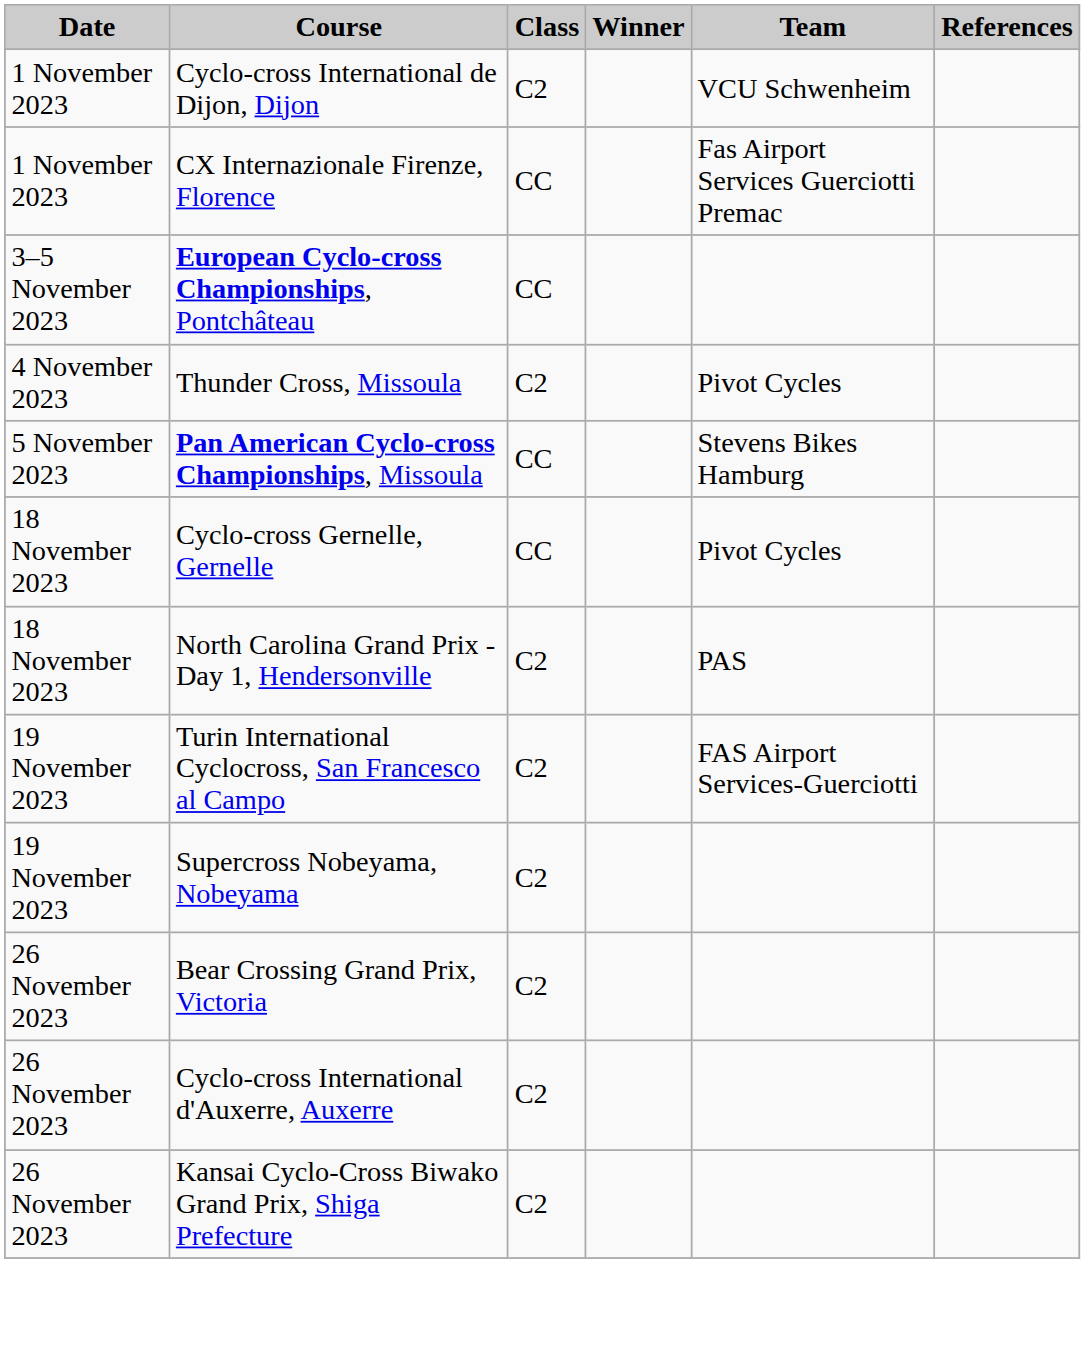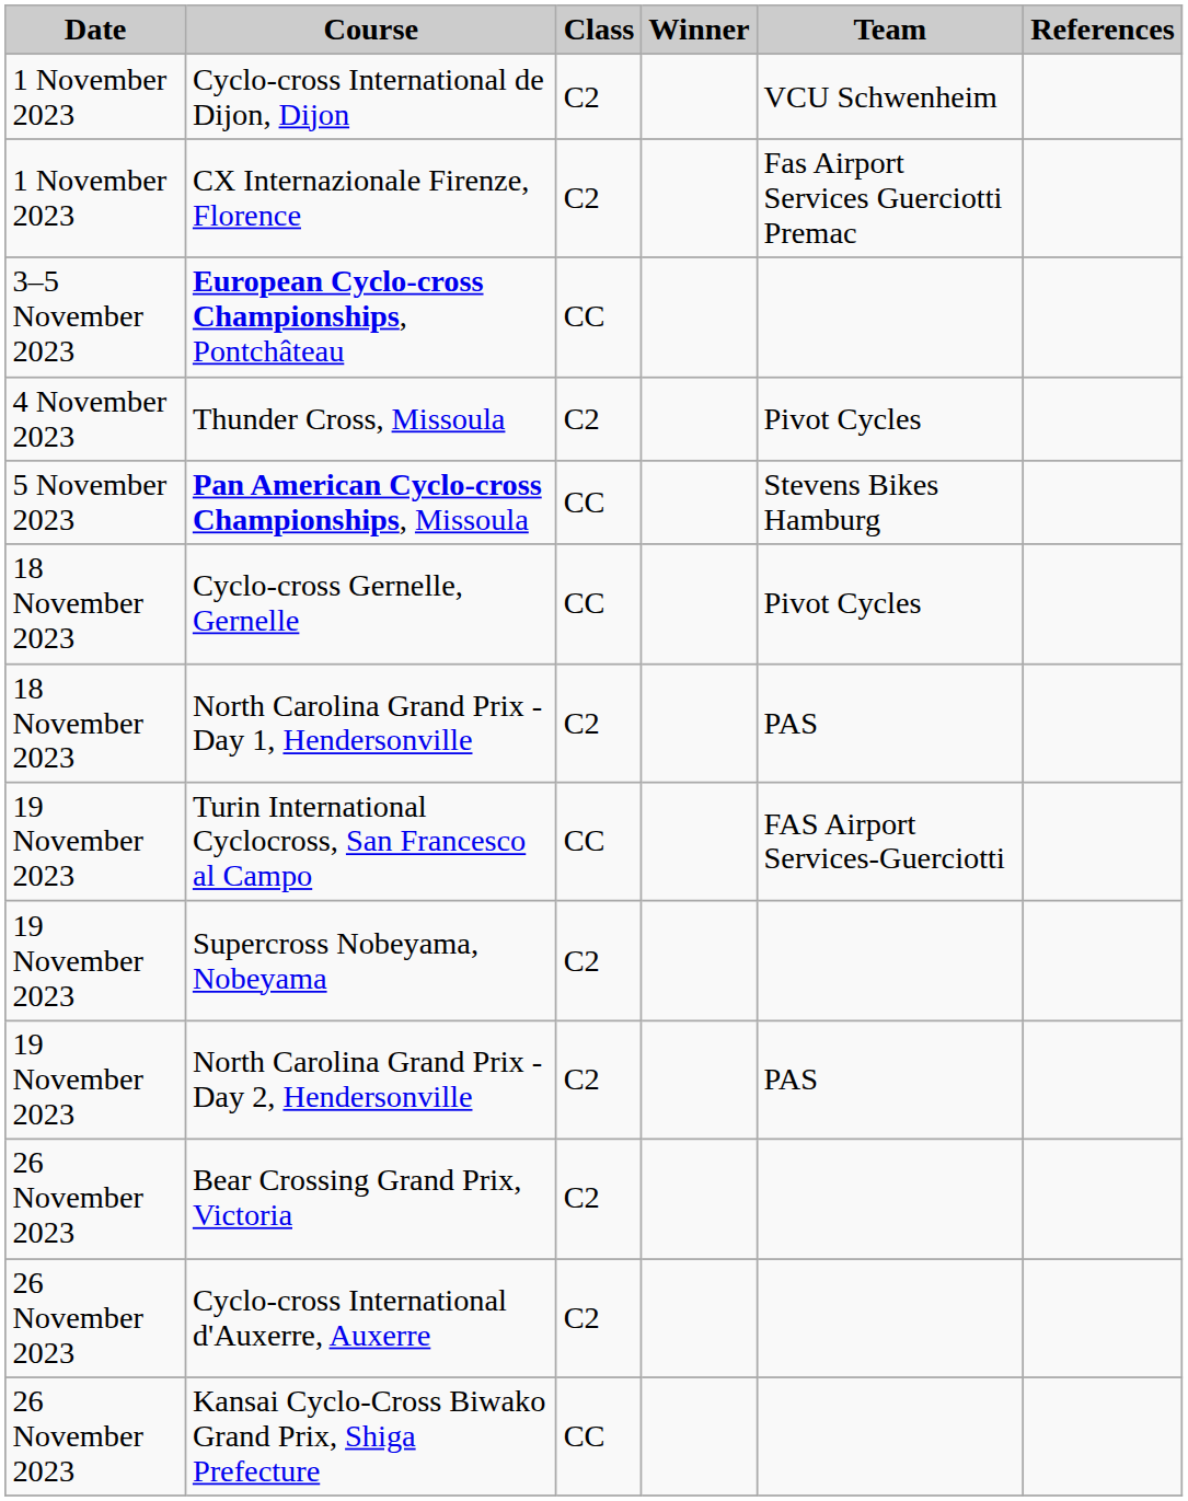CX Internazionale Firenze, Florence | Class: CC -> C2
Turin International Cyclocross, San Francesco al Campo | Class: C2 -> CC
+ row: 19 November 2023 | North Carolina Grand Prix - Day 2, Hendersonville | C2 | PAS
Kansai Cyclo-Cross Biwako Grand Prix, Shiga Prefecture | Class: C2 -> CC
